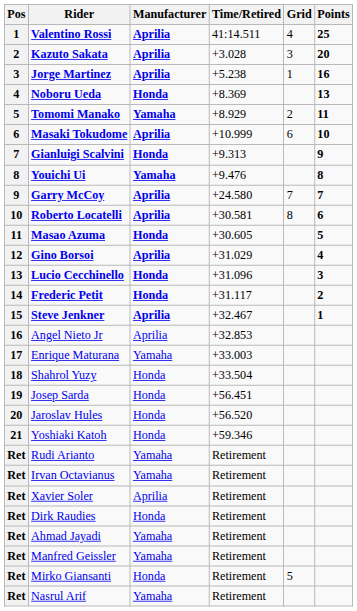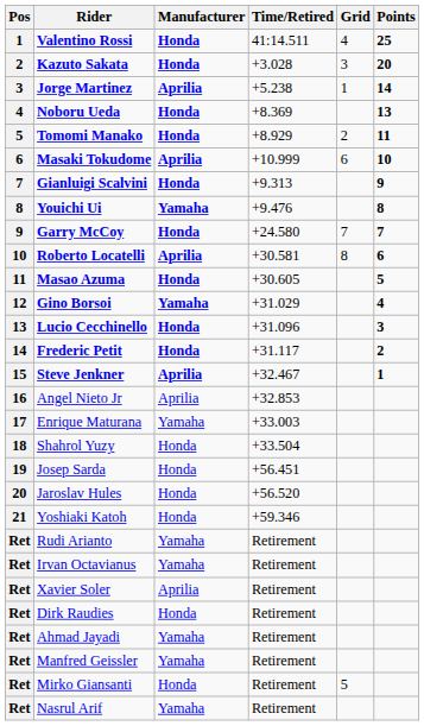Valentino Rossi | Manufacturer: Aprilia -> Honda
Kazuto Sakata | Manufacturer: Aprilia -> Honda
Jorge Martinez | Points: 16 -> 14
Tomomi Manako | Manufacturer: Yamaha -> Honda
Garry McCoy | Manufacturer: Aprilia -> Honda
Gino Borsoi | Manufacturer: Aprilia -> Yamaha
